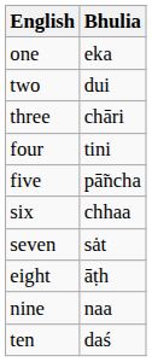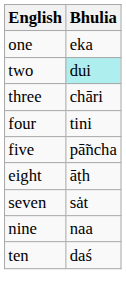two | Bhulia: no background -> paleturquoise background
- row: six | chhaa
rows swapped: seven <-> eight
